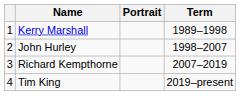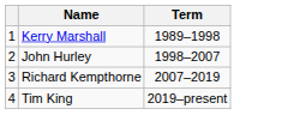- column: Portrait
